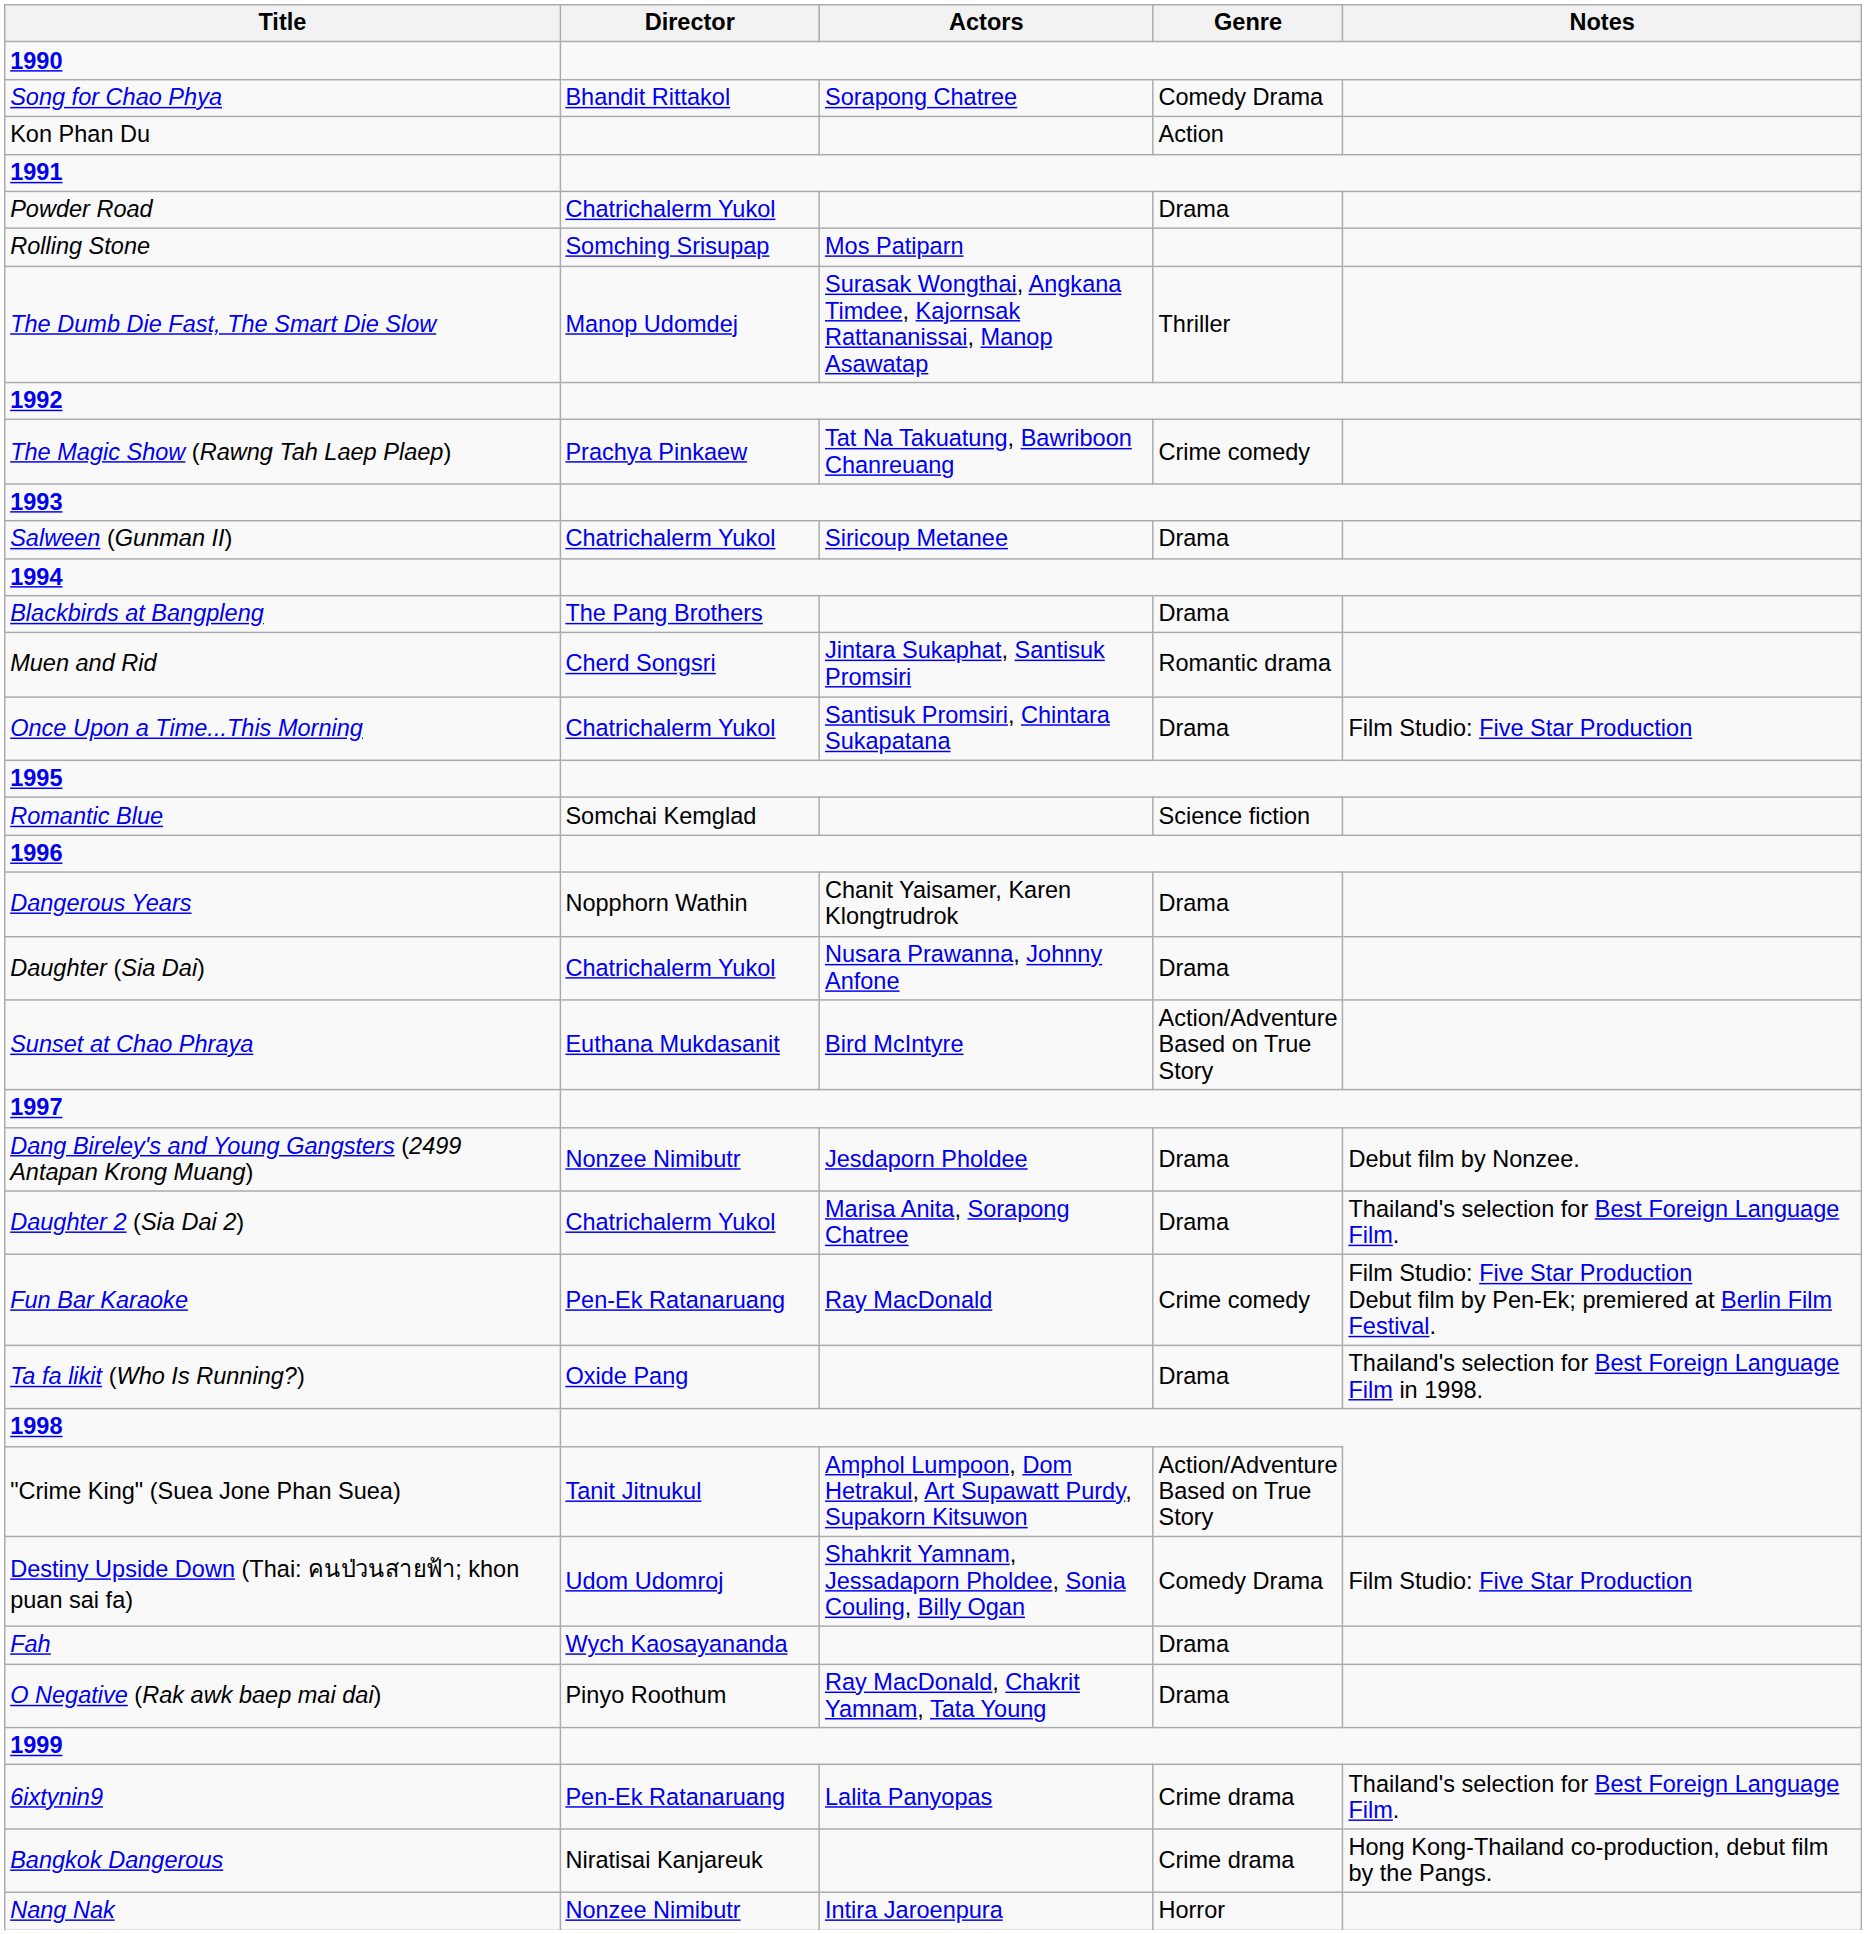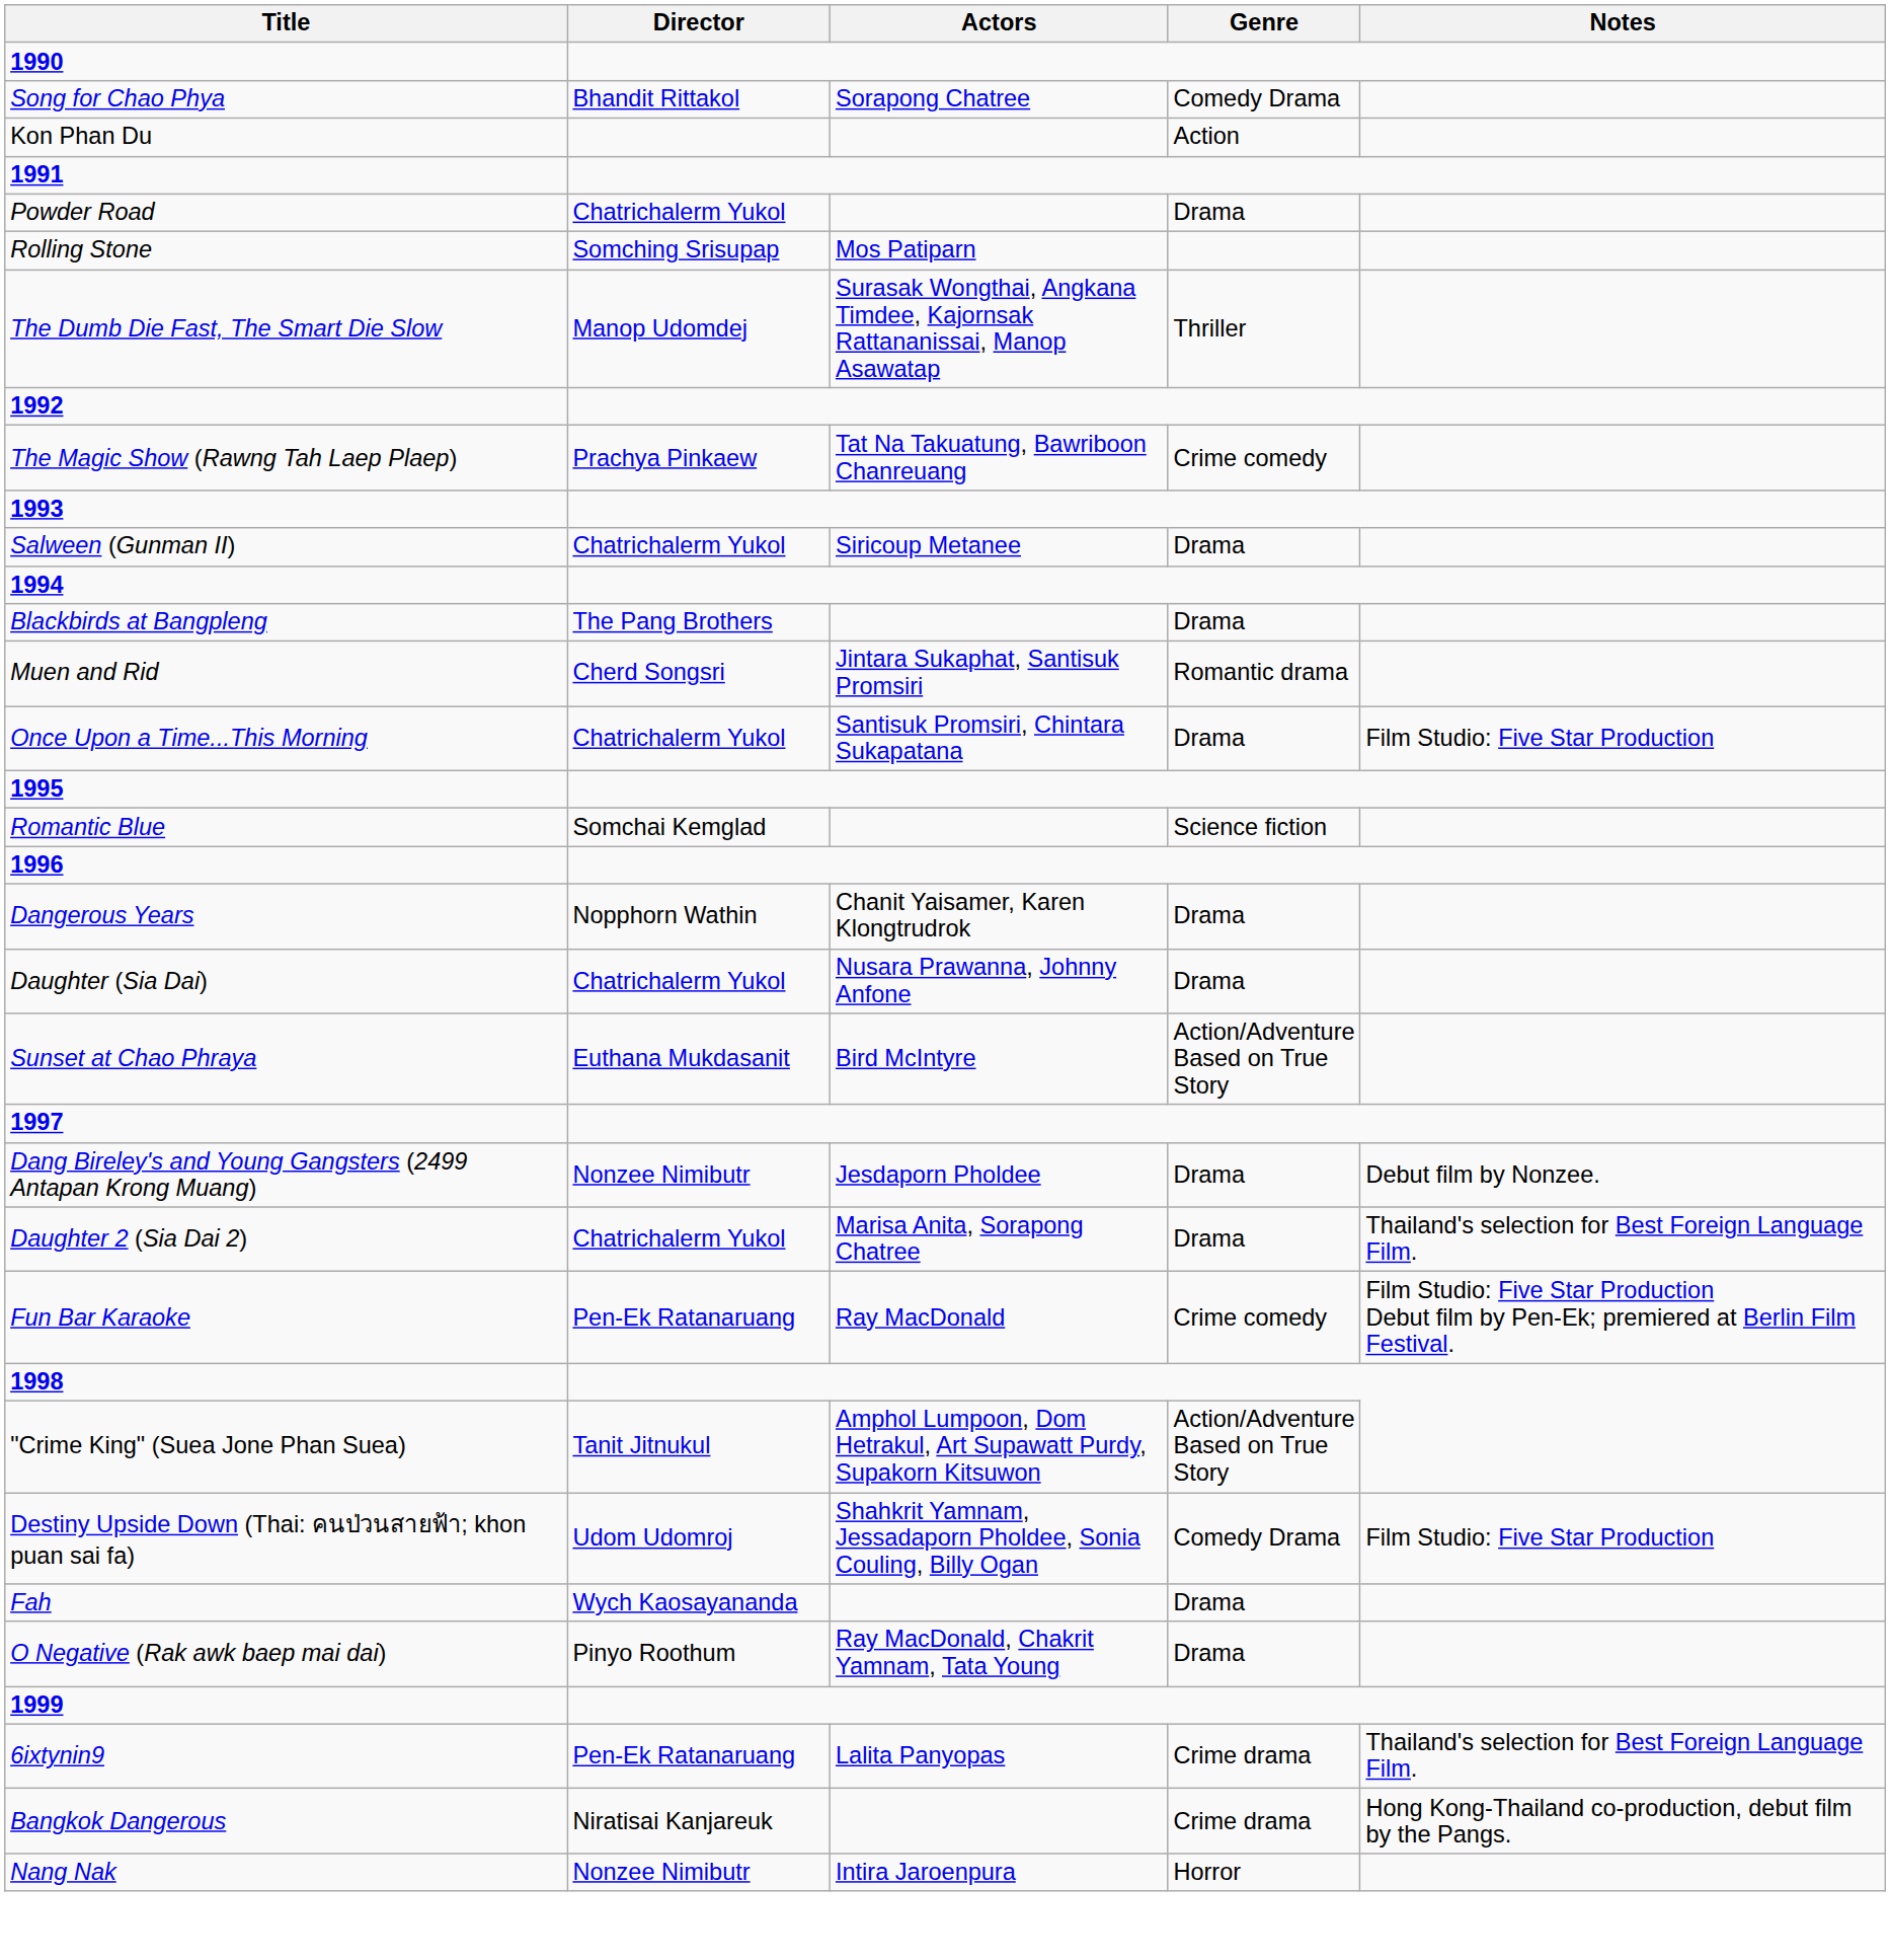- row: Ta fa likit (Who Is Running?) | Oxide Pang | Drama | Thailand's selection for Best Foreign Language Film in 1998.
